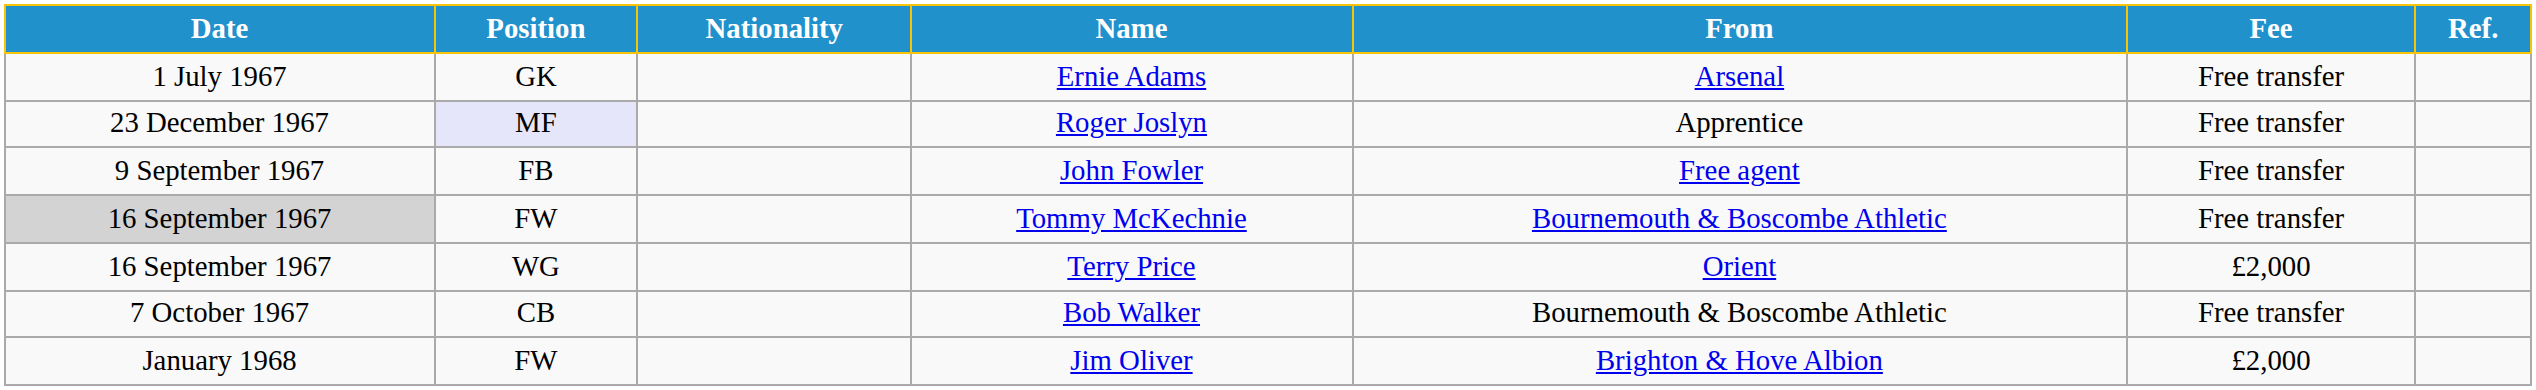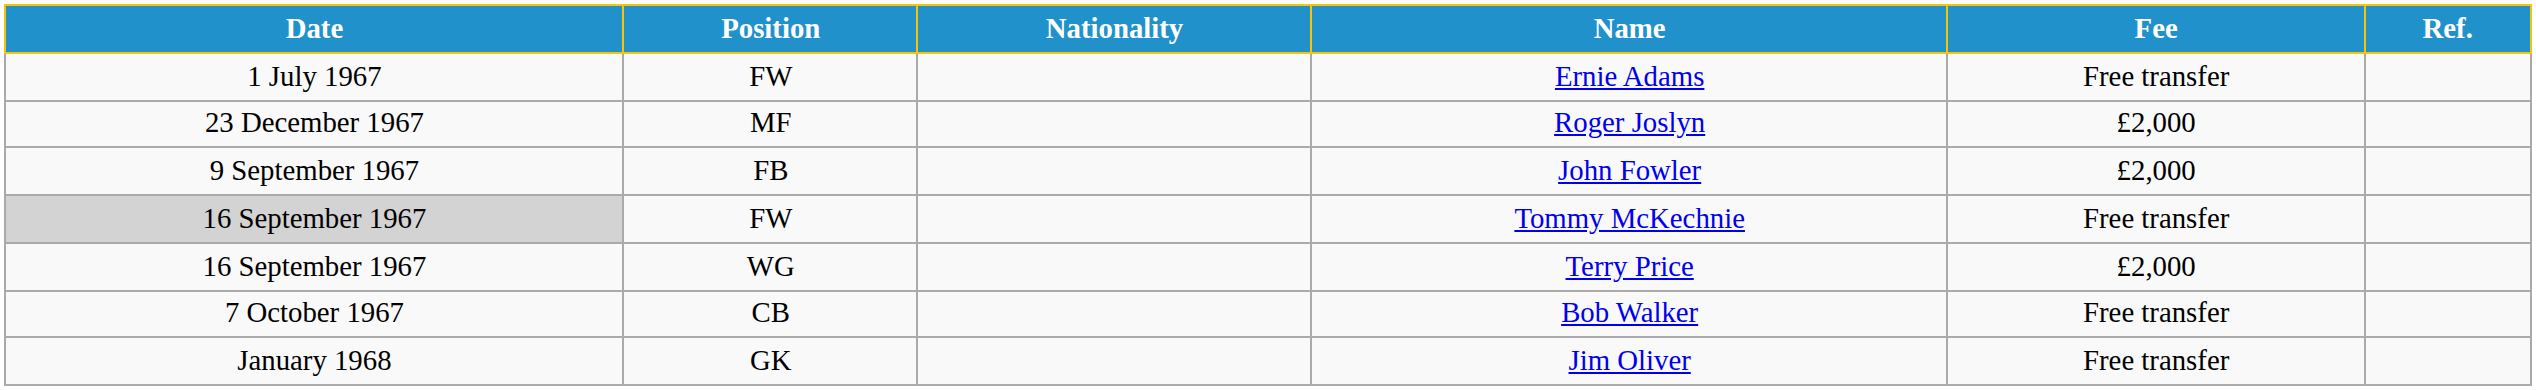- column: From | Arsenal | Apprentice | Free agent | Bournemouth & Boscombe Athletic | Orient | Bournemouth & Boscombe Athletic | Brighton & Hove Albion
Ernie Adams | Position: GK -> FW
Roger Joslyn | Position: lavender background -> no background
Roger Joslyn | Fee: Free transfer -> £2,000
John Fowler | Fee: Free transfer -> £2,000
Jim Oliver | Position: FW -> GK
Jim Oliver | Fee: £2,000 -> Free transfer
